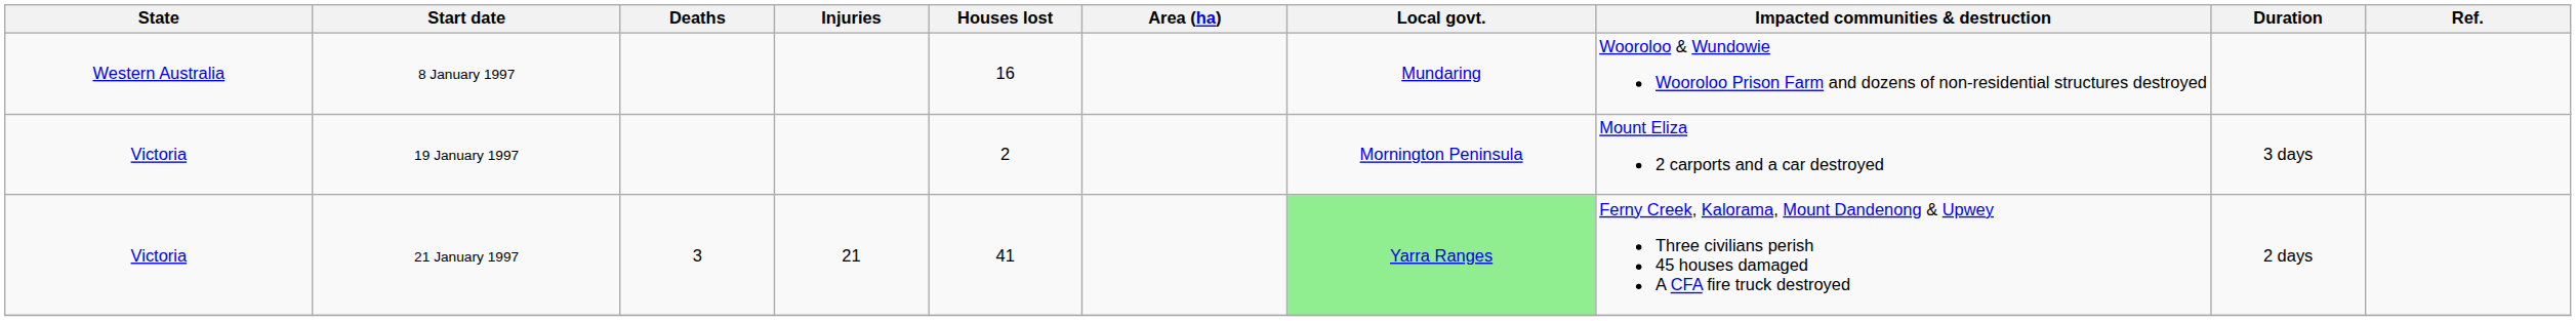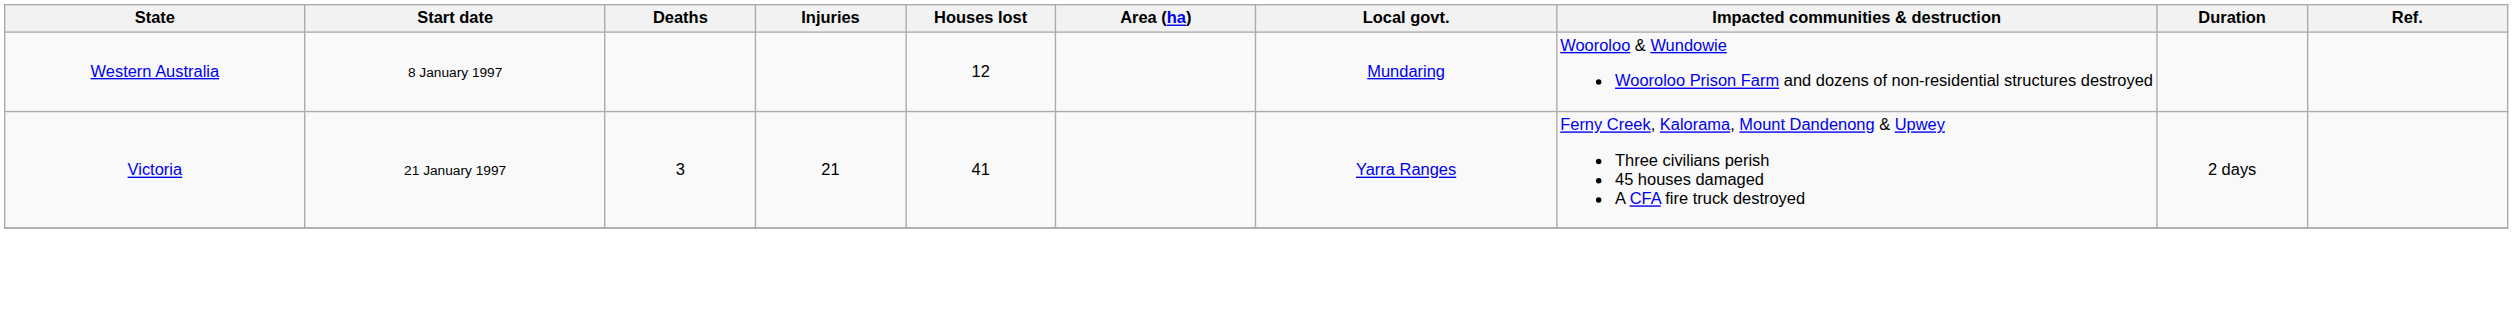8 January 1997 | Houses lost: 16 -> 12
- row: Victoria | 19 January 1997 | 2 | Mornington Peninsula | Mount Eliza 2 carports and a car destroyed | 3 days
21 January 1997 | Local govt.: lightgreen background -> no background
